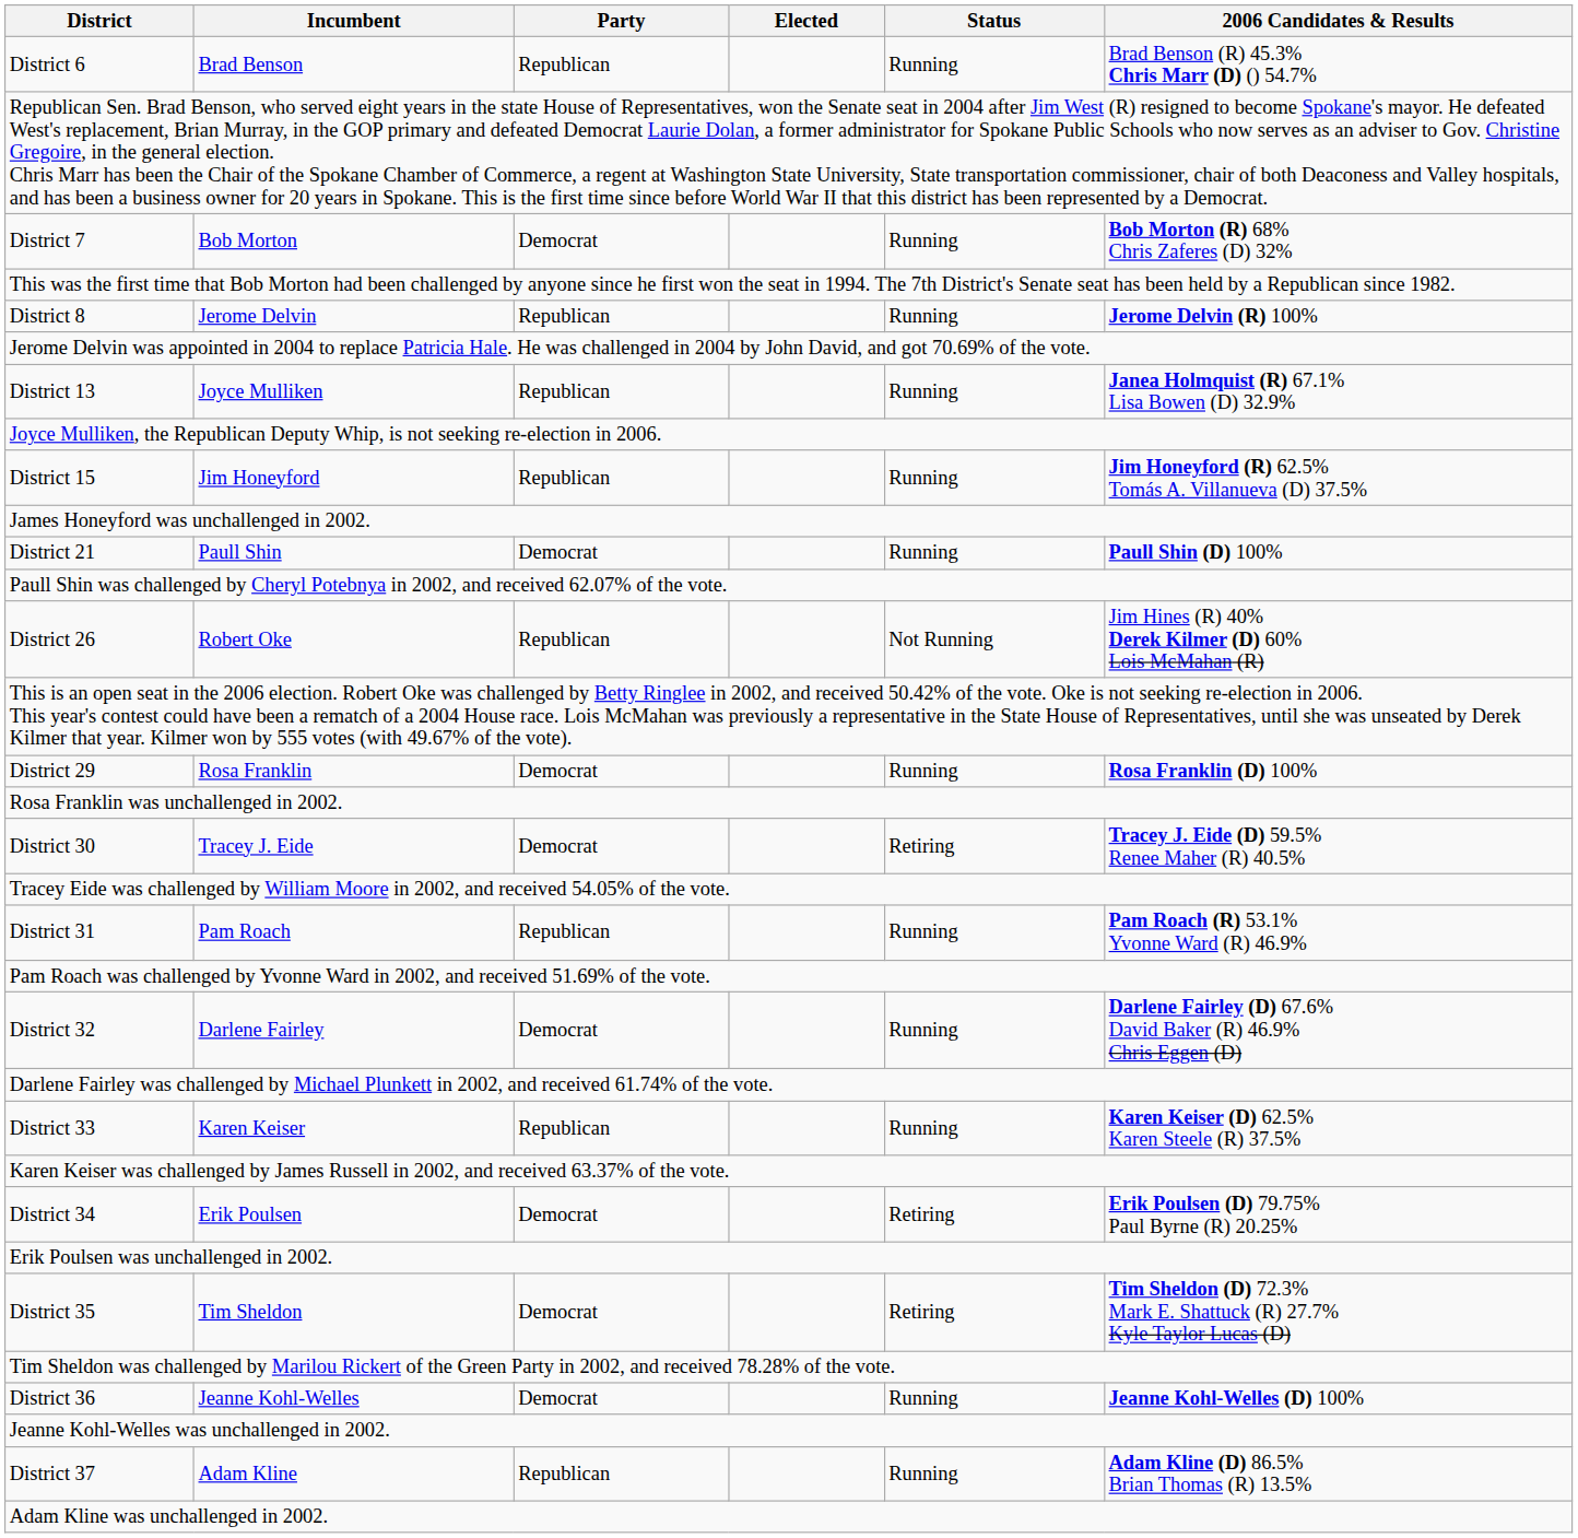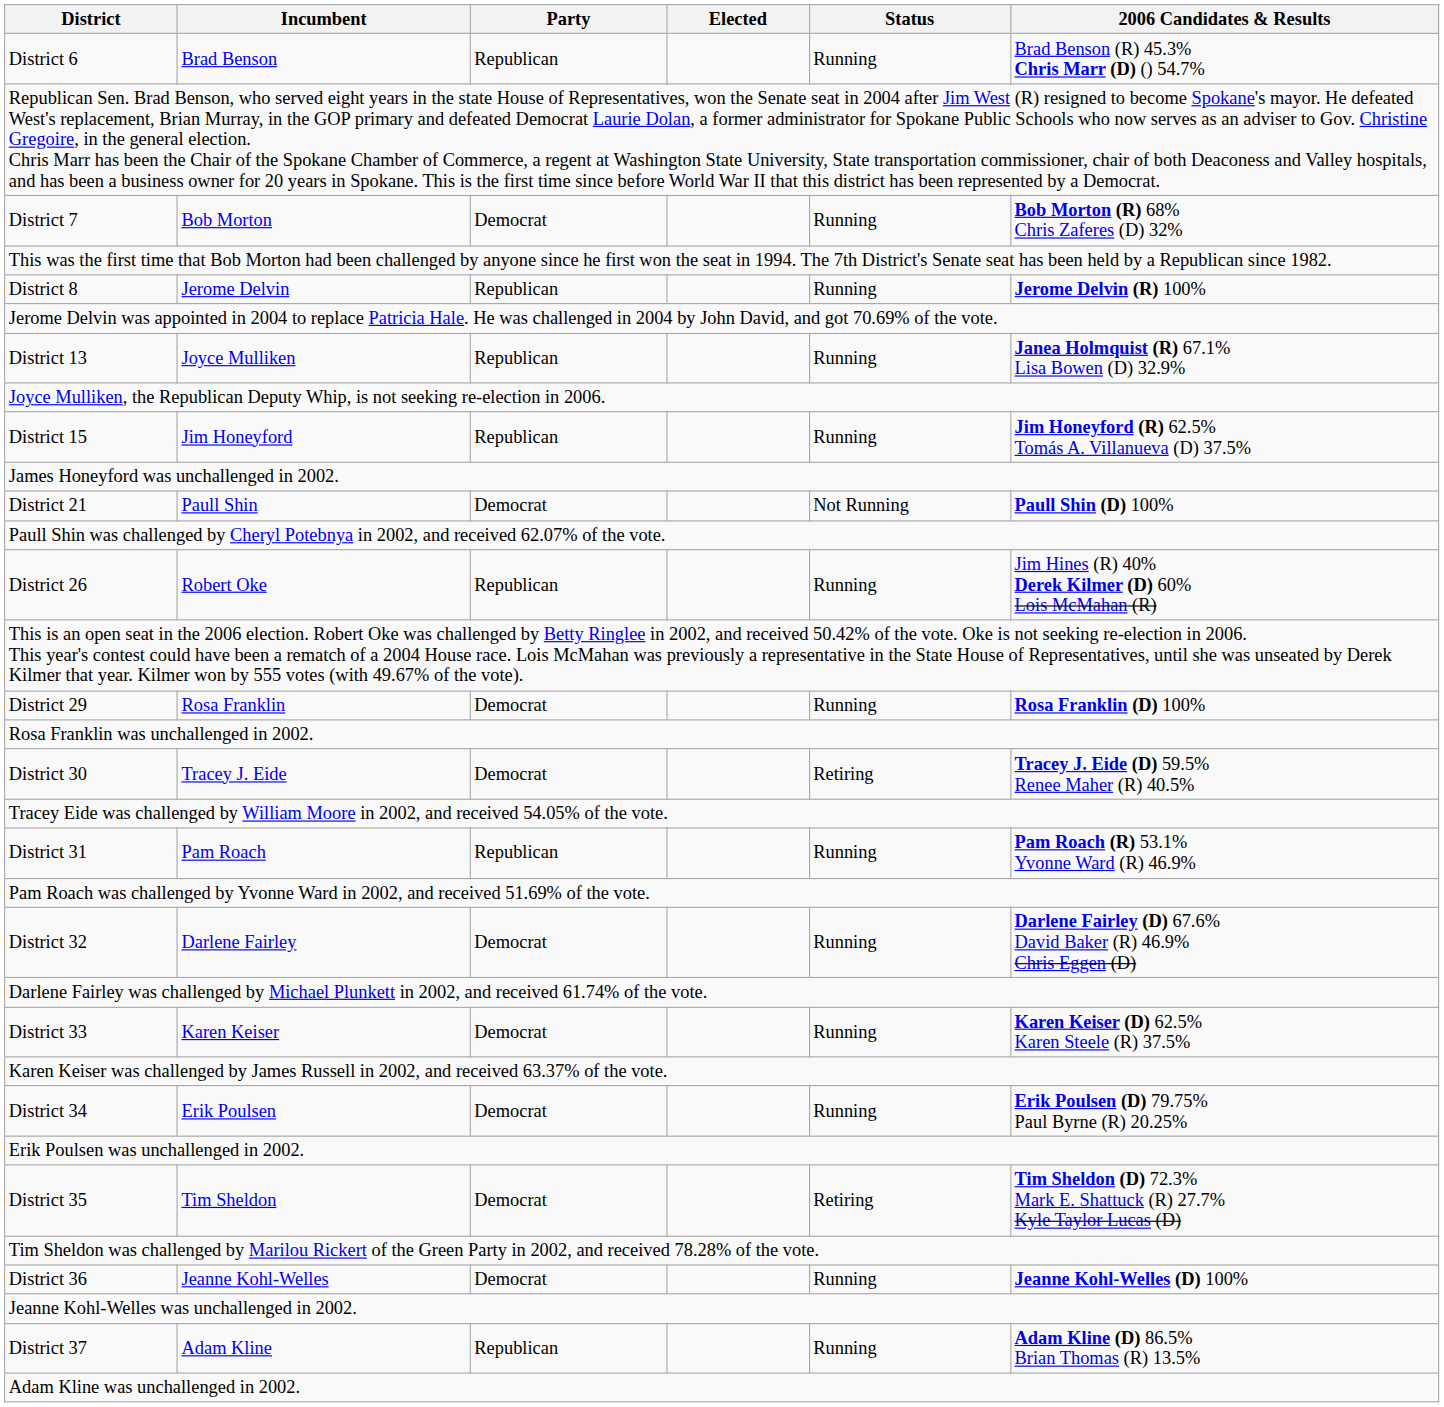District 21 | Status: Running -> Not Running
District 26 | Status: Not Running -> Running
District 33 | Party: Republican -> Democrat
District 34 | Status: Retiring -> Running
